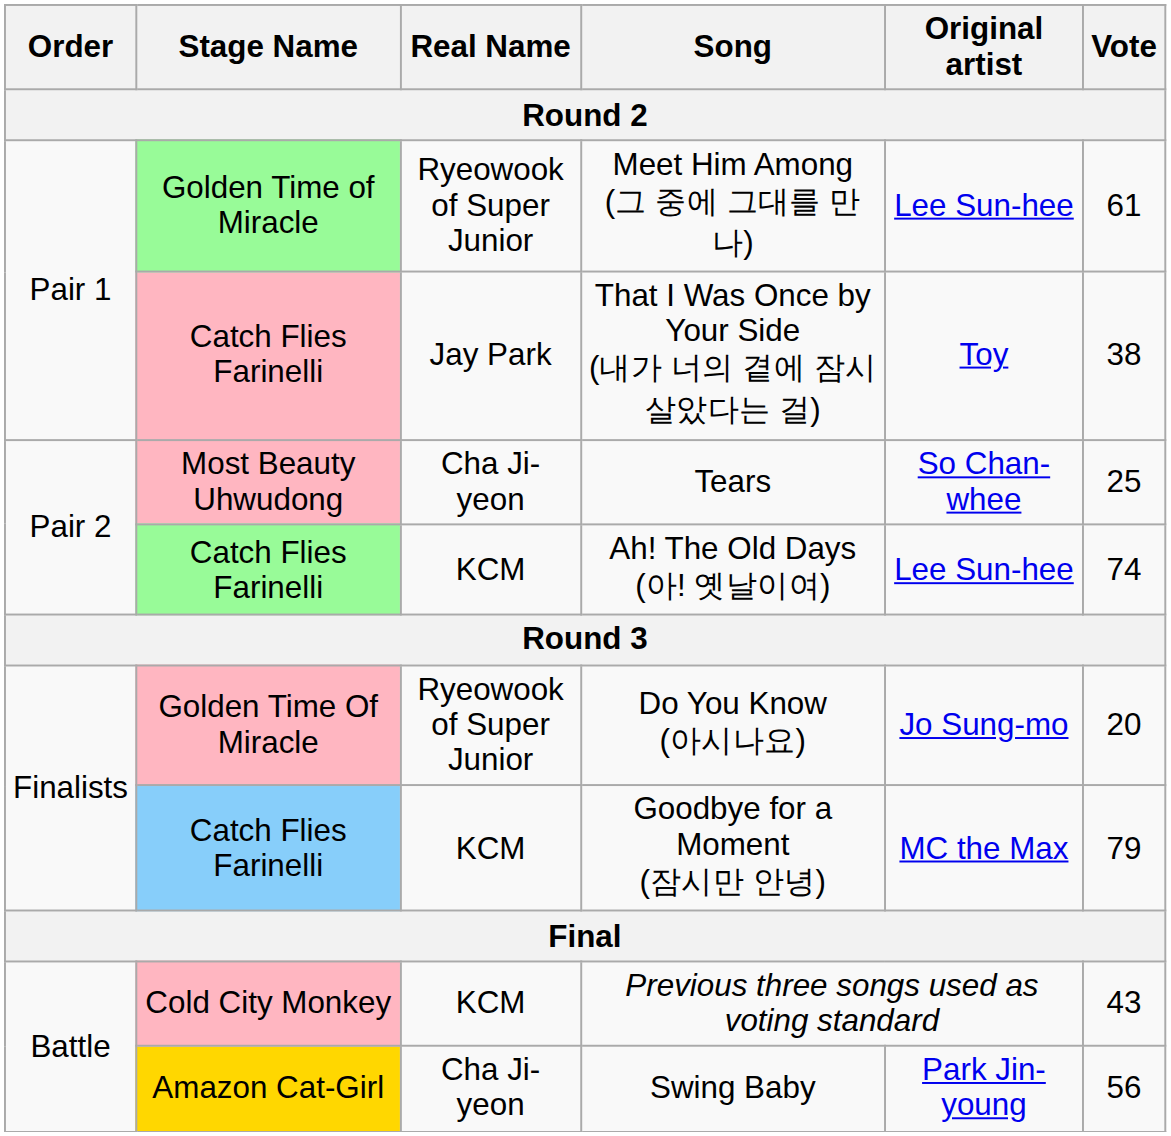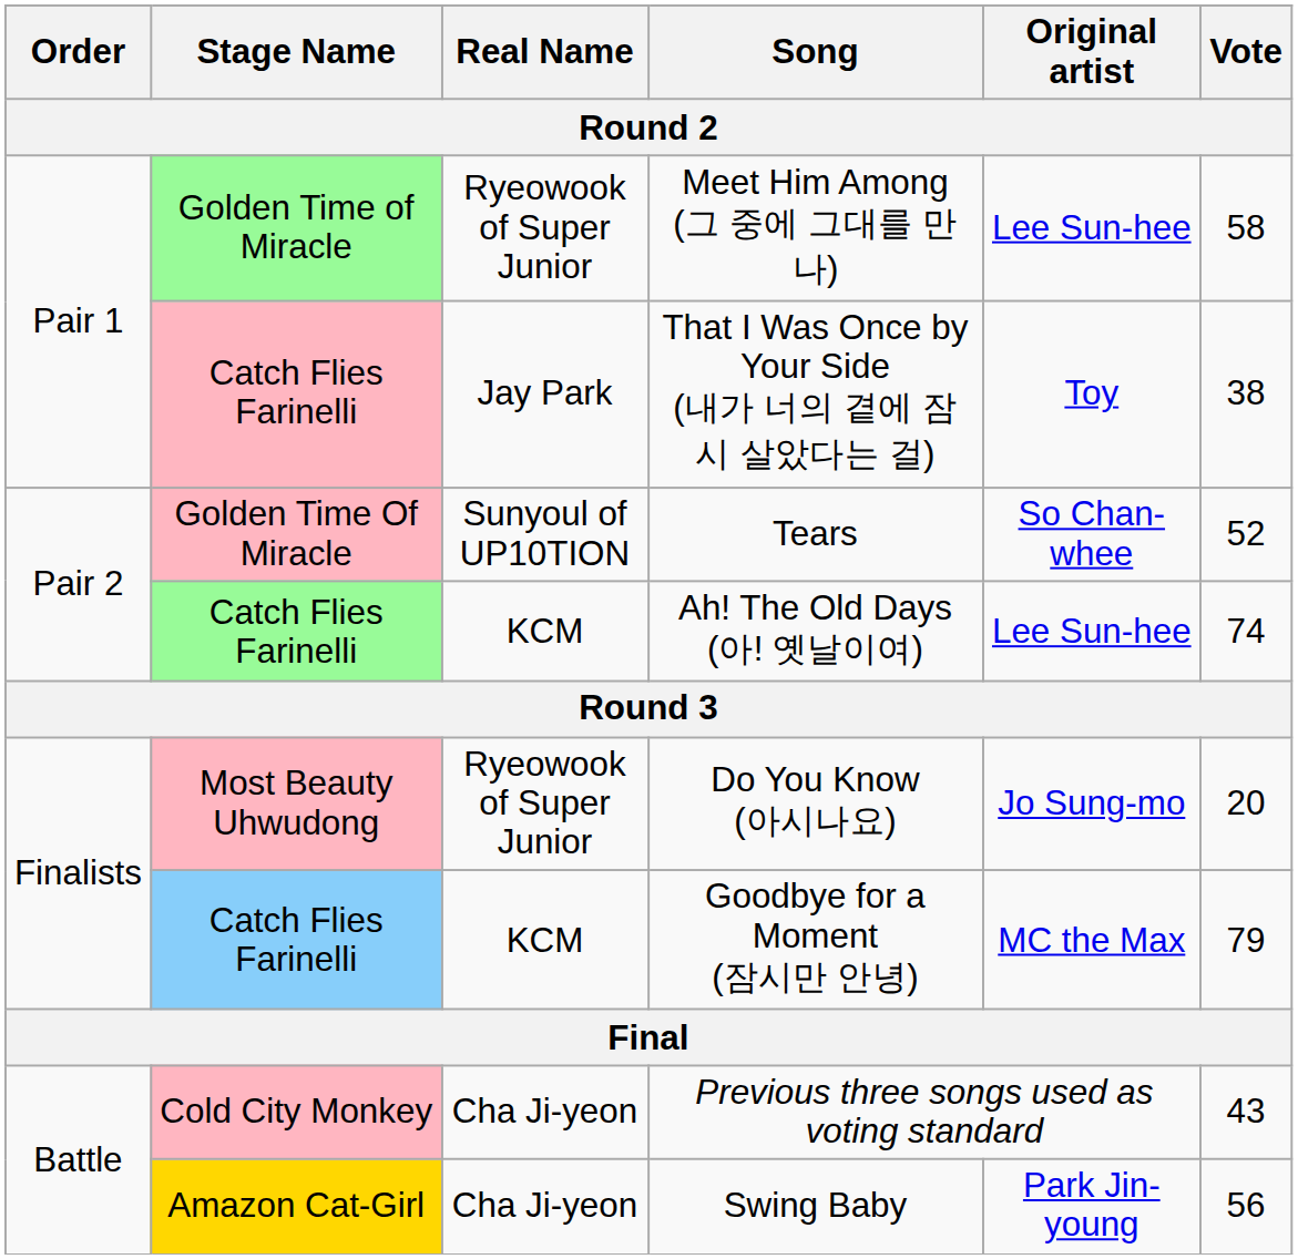Meet Him Among (그 중에 그대를 만나) | Vote: 61 -> 58
Tears | Stage Name: Most Beauty Uhwudong -> Golden Time Of Miracle
Tears | Real Name: Cha Ji-yeon -> Sunyoul of UP10TION
Tears | Vote: 25 -> 52
Do You Know (아시나요) | Stage Name: Golden Time Of Miracle -> Most Beauty Uhwudong
Previous three songs used as voting standard | Real Name: KCM -> Cha Ji-yeon
